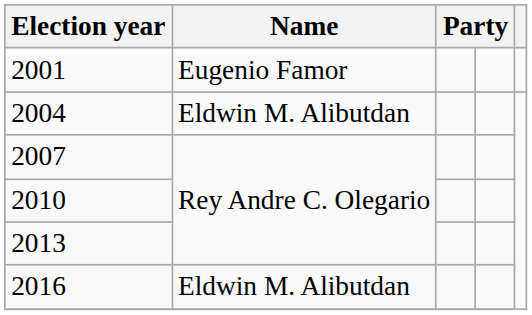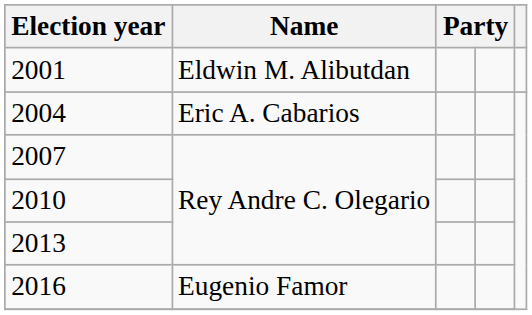2001 | Name: Eugenio Famor -> Eldwin M. Alibutdan
2004 | Name: Eldwin M. Alibutdan -> Eric A. Cabarios
2016 | Name: Eldwin M. Alibutdan -> Eugenio Famor
